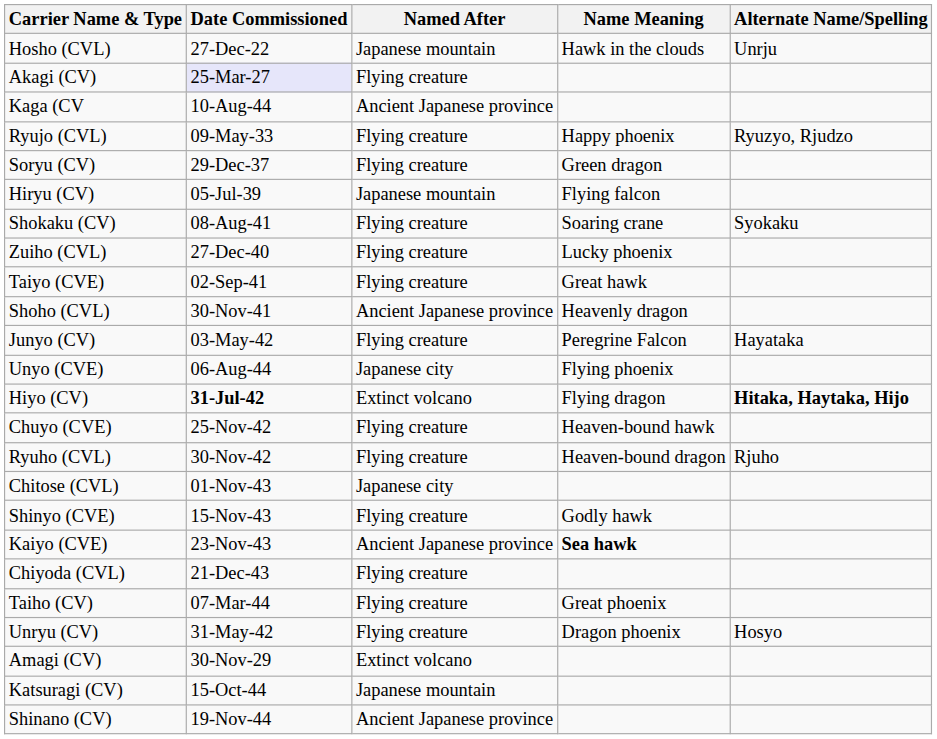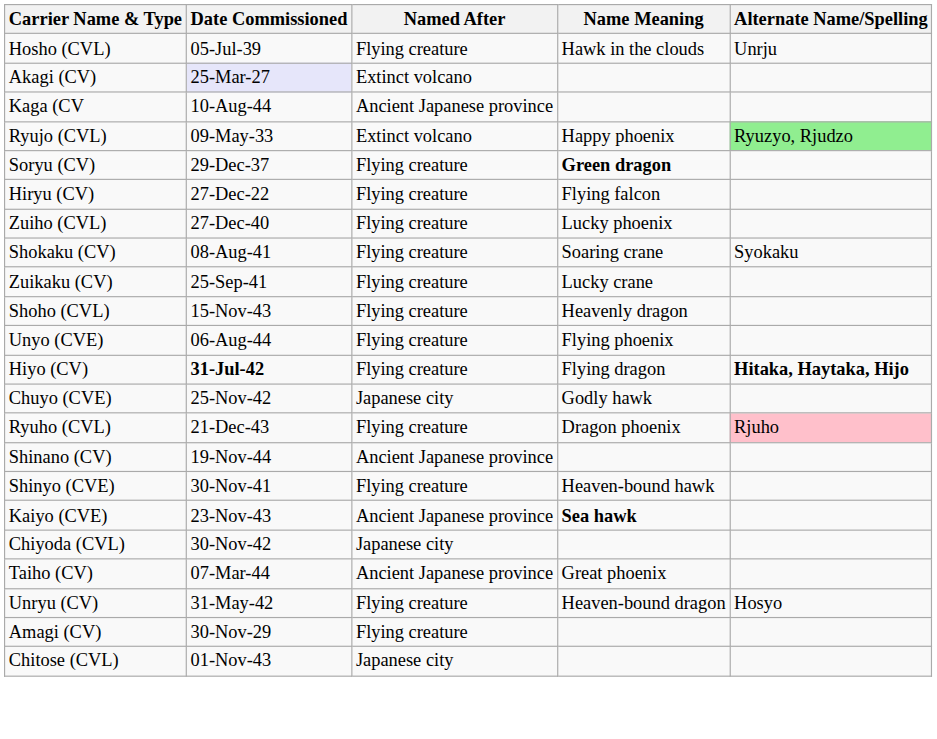Hosho (CVL) | Date Commissioned: 27-Dec-22 -> 05-Jul-39
Hosho (CVL) | Named After: Japanese mountain -> Flying creature
Akagi (CV) | Named After: Flying creature -> Extinct volcano
Ryujo (CVL) | Named After: Flying creature -> Extinct volcano
Ryujo (CVL) | Alternate Name/Spelling: no background -> lightgreen background
Soryu (CV) | Name Meaning: normal -> bold
Hiryu (CV) | Date Commissioned: 05-Jul-39 -> 27-Dec-22
Hiryu (CV) | Named After: Japanese mountain -> Flying creature
rows swapped: Zuiho (CVL) <-> Shokaku (CV)
- row: Taiyo (CVE) | 02-Sep-41 | Flying creature | Great hawk
+ row: Zuikaku (CV) | 25-Sep-41 | Flying creature | Lucky crane
Shoho (CVL) | Date Commissioned: 30-Nov-41 -> 15-Nov-43
Shoho (CVL) | Named After: Ancient Japanese province -> Flying creature
- row: Junyo (CV) | 03-May-42 | Flying creature | Peregrine Falcon | Hayataka
Unyo (CVE) | Named After: Japanese city -> Flying creature
Hiyo (CV) | Named After: Extinct volcano -> Flying creature
Chuyo (CVE) | Named After: Flying creature -> Japanese city
Chuyo (CVE) | Name Meaning: Heaven-bound hawk -> Godly hawk
Ryuho (CVL) | Date Commissioned: 30-Nov-42 -> 21-Dec-43
Ryuho (CVL) | Name Meaning: Heaven-bound dragon -> Dragon phoenix
Ryuho (CVL) | Alternate Name/Spelling: no background -> pink background
rows swapped: Chitose (CVL) <-> Shinano (CV)
Shinyo (CVE) | Date Commissioned: 15-Nov-43 -> 30-Nov-41
Shinyo (CVE) | Name Meaning: Godly hawk -> Heaven-bound hawk
Chiyoda (CVL) | Date Commissioned: 21-Dec-43 -> 30-Nov-42
Chiyoda (CVL) | Named After: Flying creature -> Japanese city
Taiho (CV) | Named After: Flying creature -> Ancient Japanese province
Unryu (CV) | Name Meaning: Dragon phoenix -> Heaven-bound dragon
Amagi (CV) | Named After: Extinct volcano -> Flying creature
- row: Katsuragi (CV) | 15-Oct-44 | Japanese mountain
